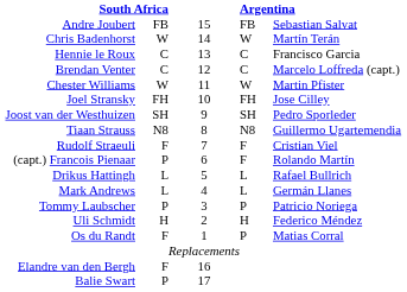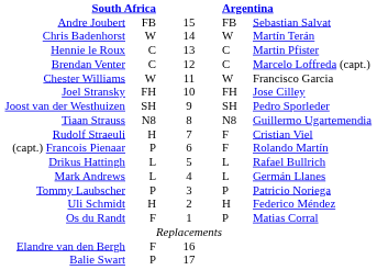Hennie le Roux | column 5: Francisco Garcia -> Martin Pfister
Chester Williams | column 5: Martin Pfister -> Francisco Garcia
Rudolf Straeuli | column 2: F -> H
